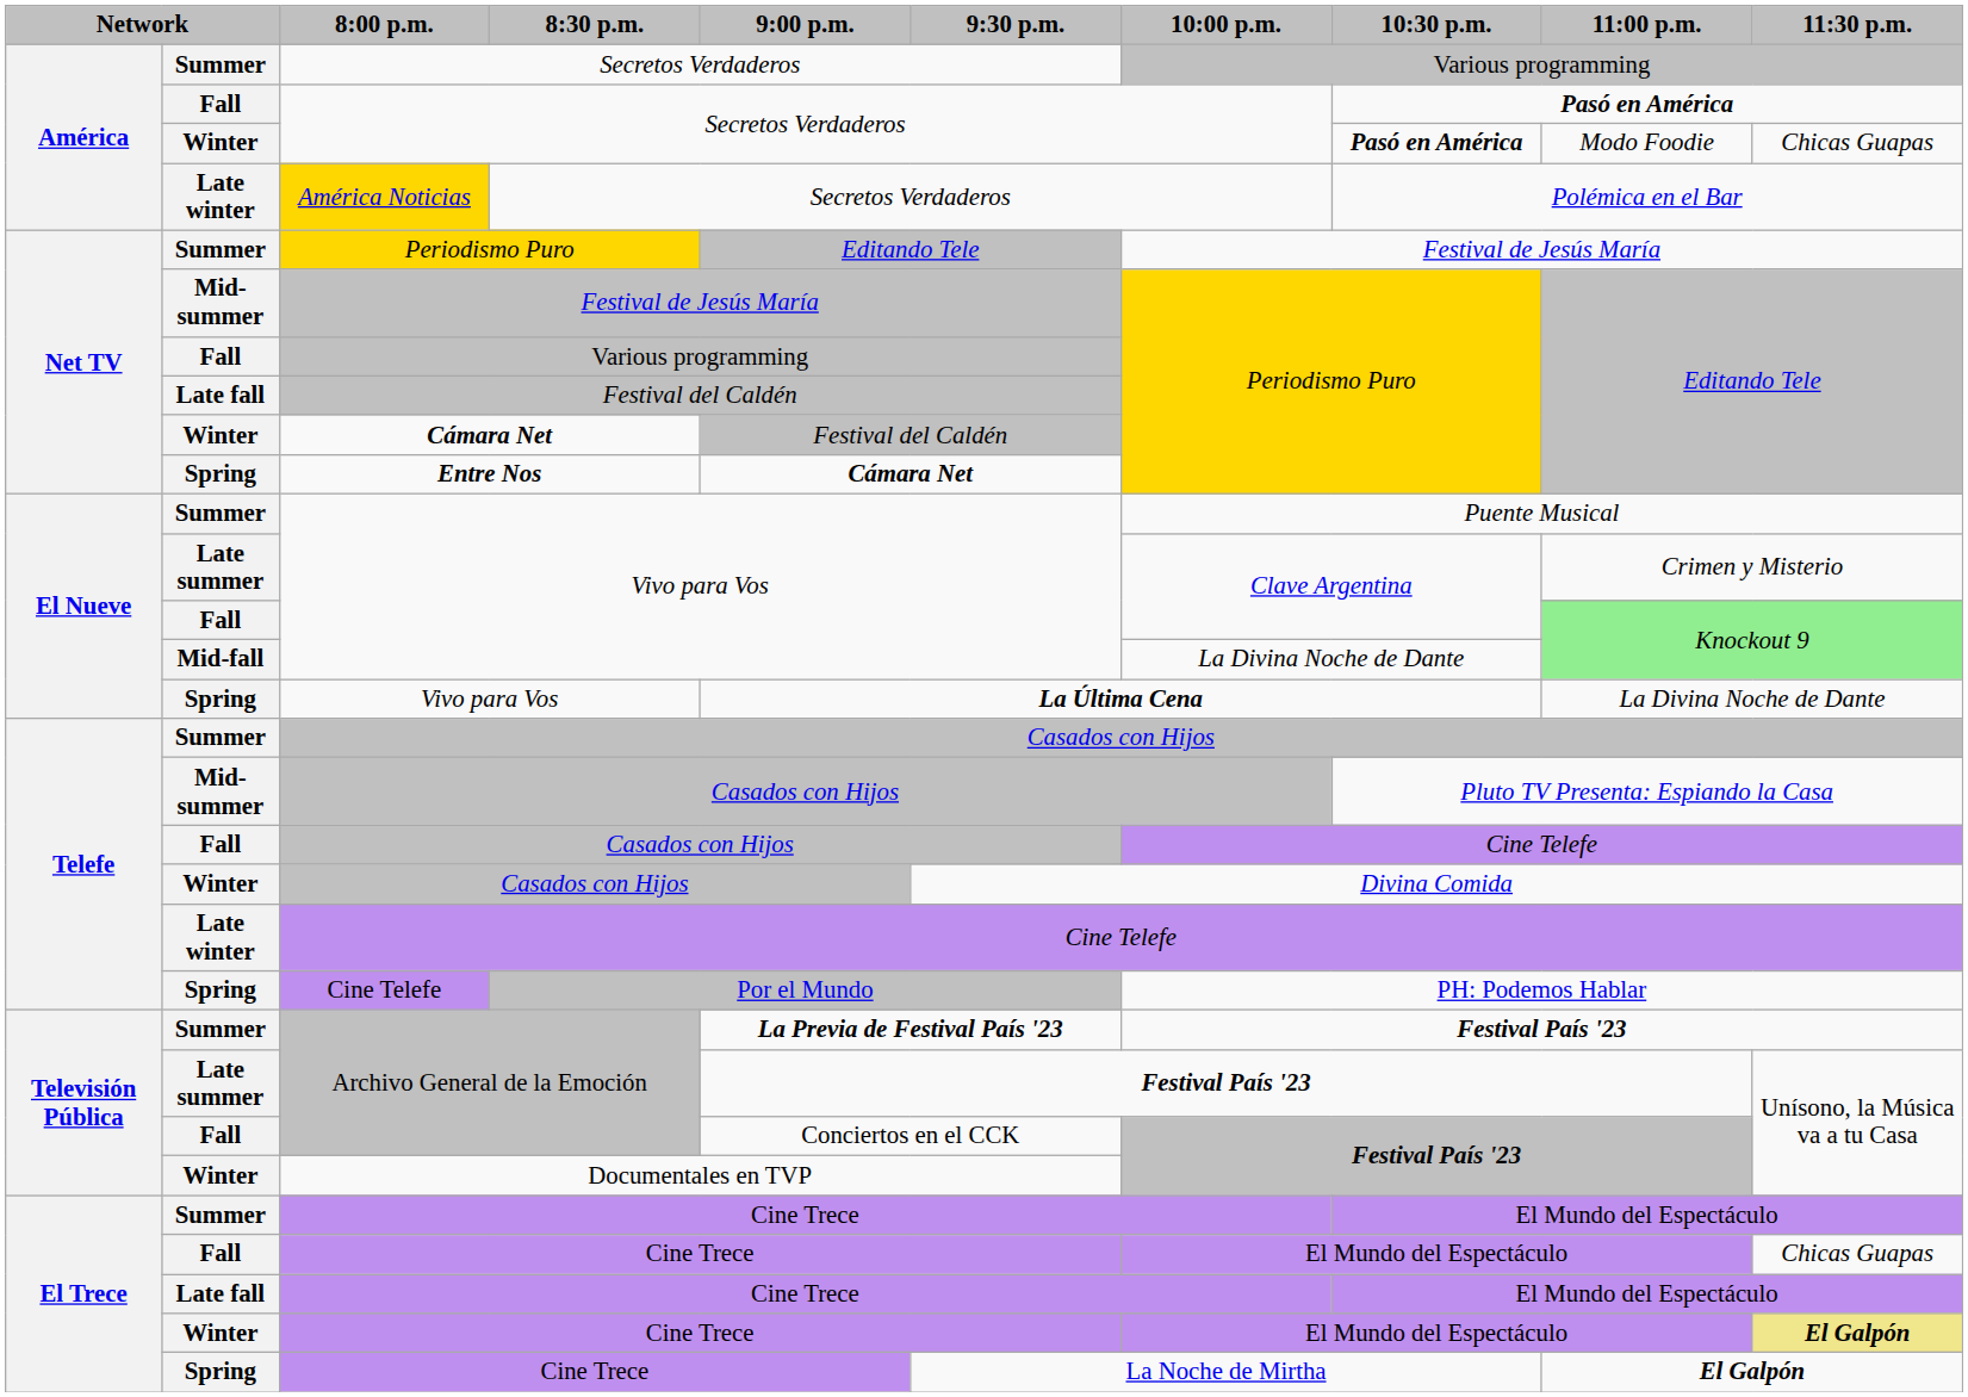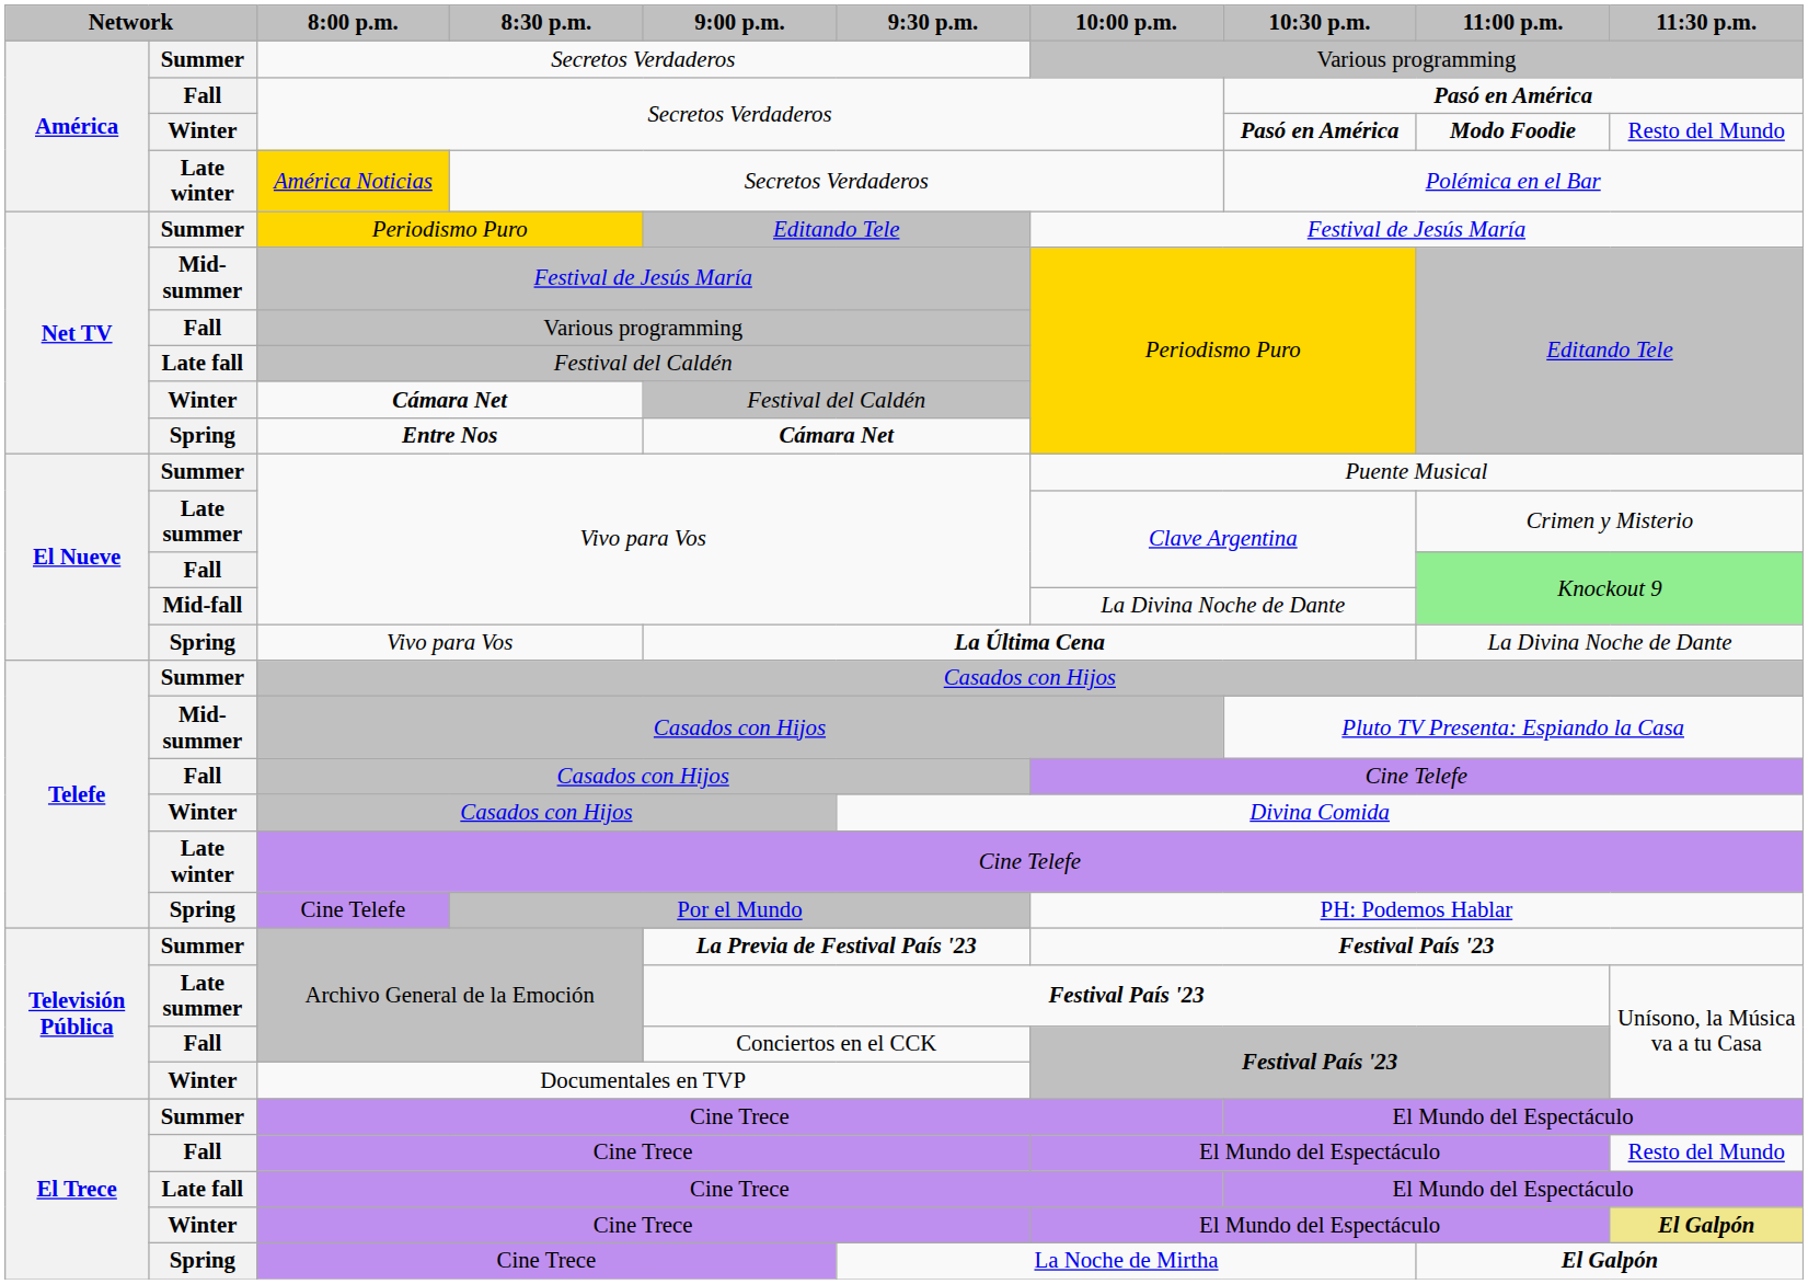Winter / Secretos Verdaderos | 11:00 p.m.: normal -> bold
Winter / Secretos Verdaderos | 11:30 p.m.: Chicas Guapas -> Resto del Mundo
Fall / Cine Trece | 11:30 p.m.: Chicas Guapas -> Resto del Mundo
